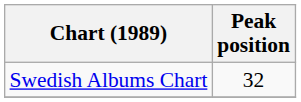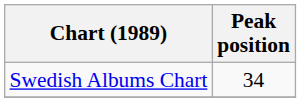Swedish Albums Chart | Peak position: 32 -> 34
